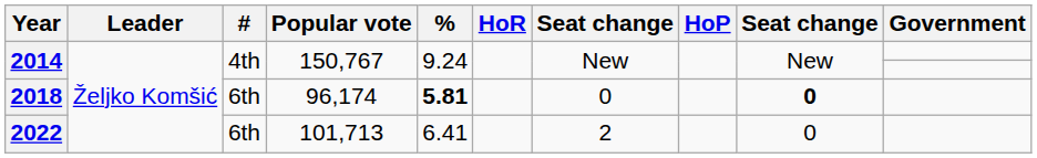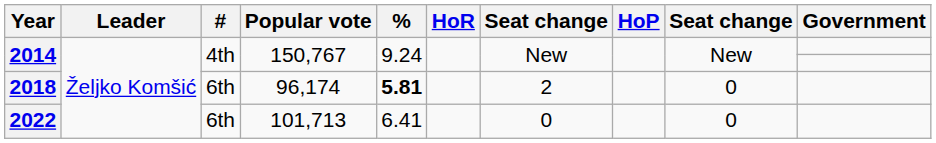2018 | column 7: 0 -> 2
2018 | column 9: bold -> normal
2022 | column 7: 2 -> 0
